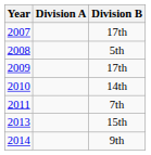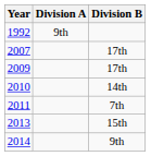+ row: 1992 | 9th
- row: 2008 | 5th
